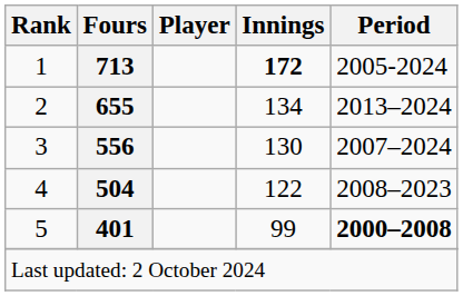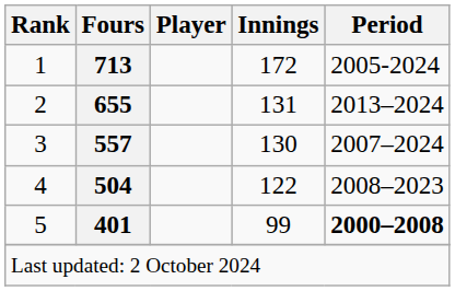1 | Innings: bold -> normal
2 | Innings: 134 -> 131
3 | Fours: 556 -> 557
